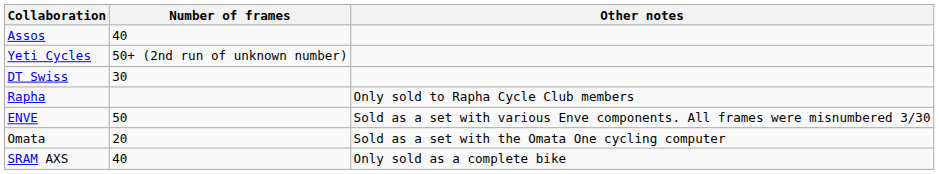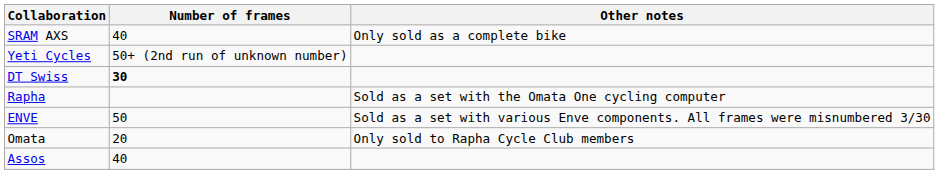rows swapped: Assos <-> SRAM AXS
DT Swiss | Number of frames: normal -> bold
Rapha | Other notes: Only sold to Rapha Cycle Club members -> Sold as a set with the Omata One cycling computer
Omata | Other notes: Sold as a set with the Omata One cycling computer -> Only sold to Rapha Cycle Club members
